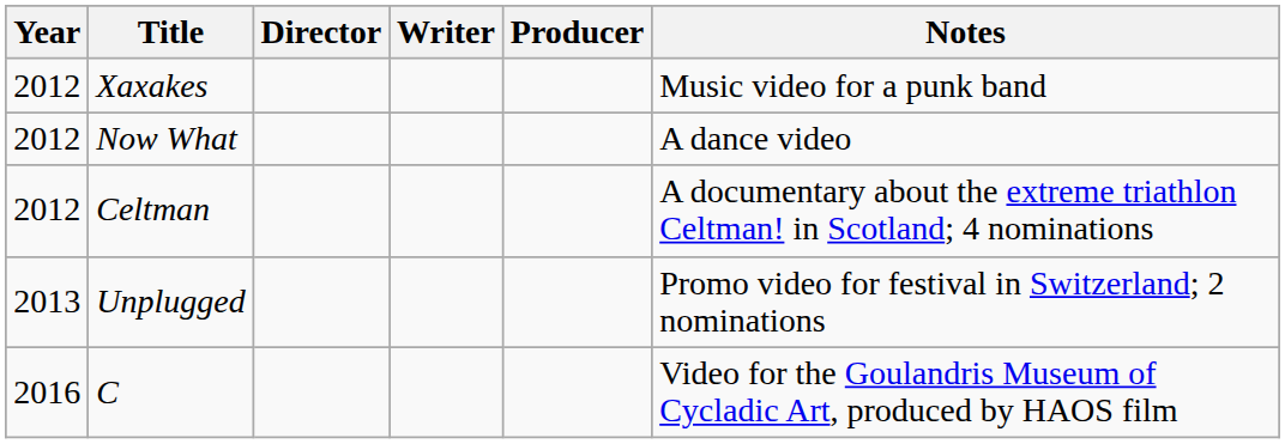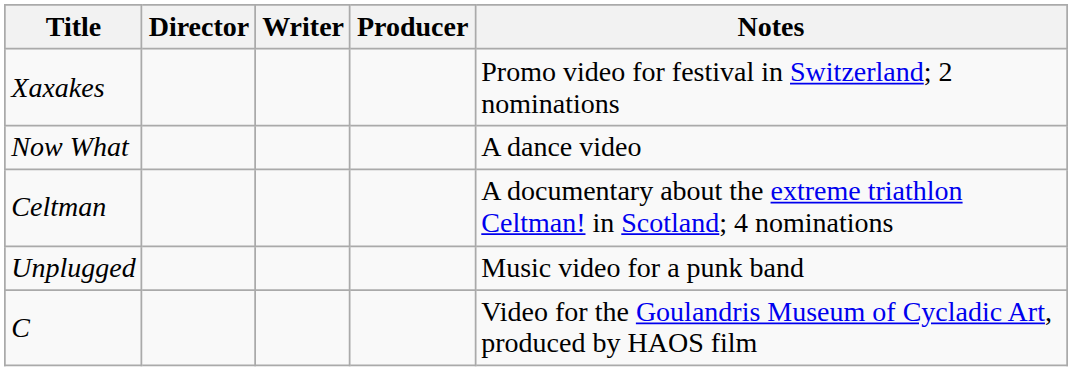- column: Year | 2012 | 2012 | 2012 | 2013 | 2016
Xaxakes | Notes: Music video for a punk band -> Promo video for festival in Switzerland; 2 nominations
Unplugged | Notes: Promo video for festival in Switzerland; 2 nominations -> Music video for a punk band
